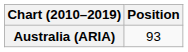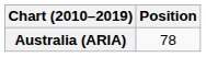Australia (ARIA) | Position: 93 -> 78
